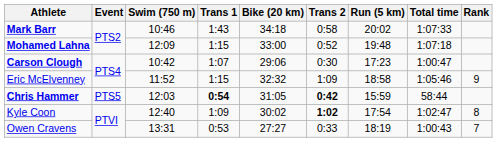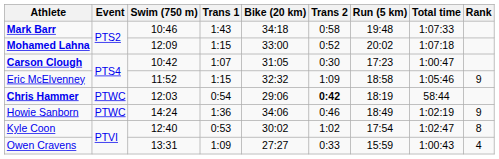Mark Barr | Run (5 km): 20:02 -> 19:48
Mohamed Lahna | Run (5 km): 19:48 -> 20:02
Carson Clough | Bike (20 km): 29:06 -> 31:05
Chris Hammer | Event: PTS5 -> PTWC
Chris Hammer | Trans 1: bold -> normal
Chris Hammer | Bike (20 km): 31:05 -> 29:06
Chris Hammer | Run (5 km): 15:59 -> 18:19
+ row: Howie Sanborn | PTWC | 14:24 | 1:36 | 34:06 | 0:46 | 18:49 | 1:02:19 | 9
Kyle Coon | Trans 1: 1:09 -> 0:53
Kyle Coon | Trans 2: bold -> normal
Owen Cravens | Trans 1: 0:53 -> 1:09
Owen Cravens | Run (5 km): 18:19 -> 15:59
Owen Cravens | Rank: 7 -> 4
